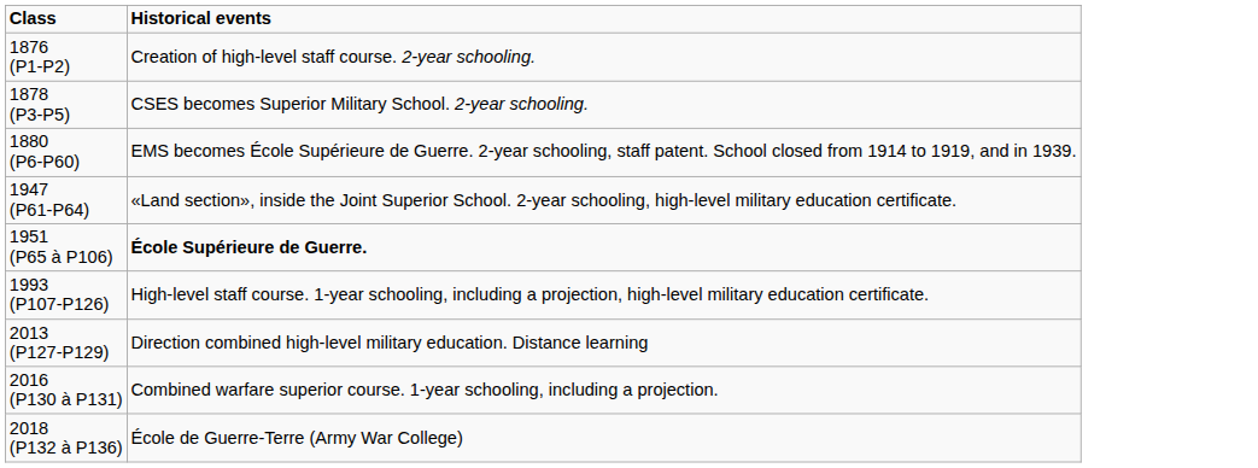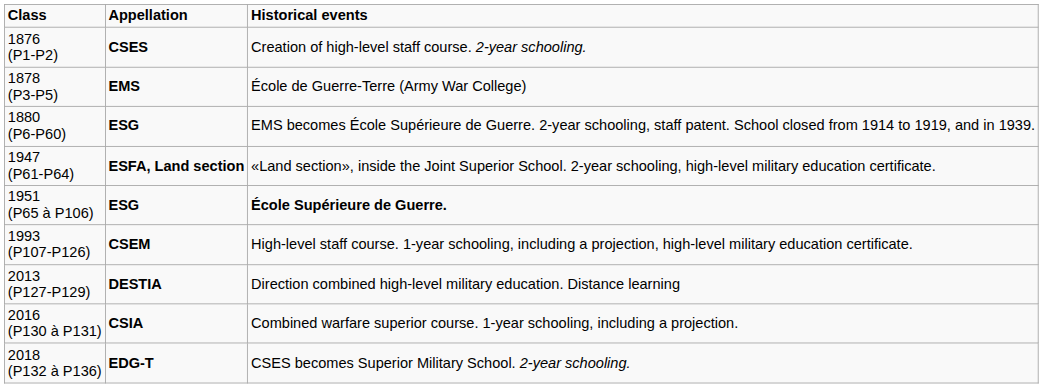+ column: Appellation | CSES | EMS | ESG | ESFA, Land section | ESG | CSEM | DESTIA | CSIA | EDG-T
1878 (P3-P5) | Historical events: CSES becomes Superior Military School. 2-year schooling. -> École de Guerre-Terre (Army War College)
2018 (P132 à P136) | Historical events: École de Guerre-Terre (Army War College) -> CSES becomes Superior Military School. 2-year schooling.
